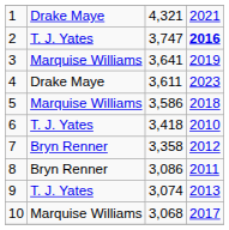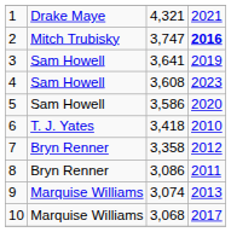2 | column 2: T. J. Yates -> Mitch Trubisky
3 | column 2: Marquise Williams -> Sam Howell
4 | column 2: Drake Maye -> Sam Howell
4 | column 3: 3,611 -> 3,608
5 | column 2: Marquise Williams -> Sam Howell
5 | column 4: 2018 -> 2020
9 | column 2: T. J. Yates -> Marquise Williams
